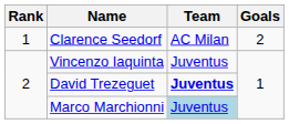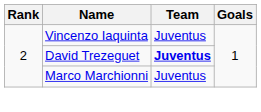- row: 1 | Clarence Seedorf | AC Milan | 2
Marco Marchionni | Team: lightblue background -> no background
